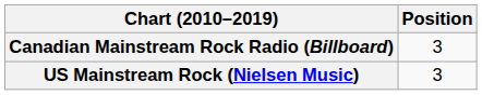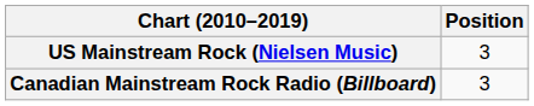rows swapped: Canadian Mainstream Rock Radio (Billboard) <-> US Mainstream Rock (Nielsen Music)
